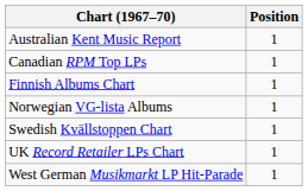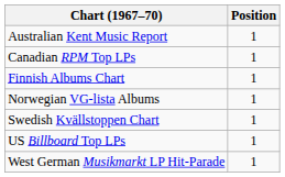- row: UK Record Retailer LPs Chart | 1
+ row: US Billboard Top LPs | 1
